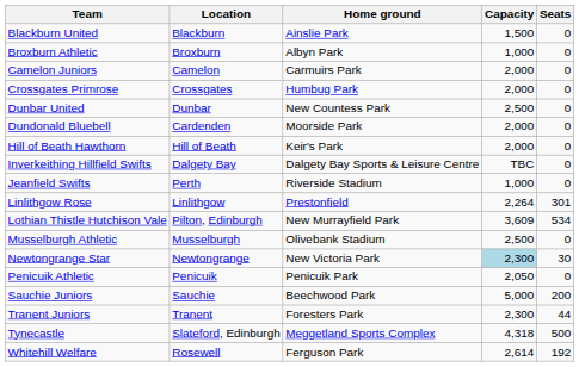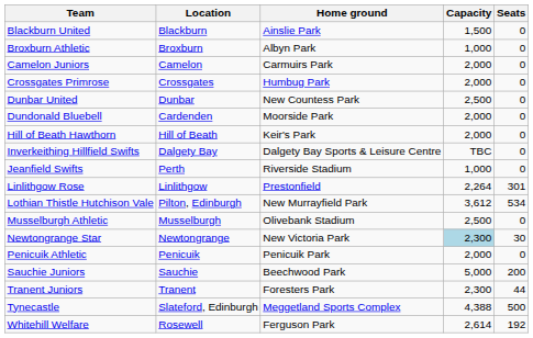Lothian Thistle Hutchison Vale | Capacity: 3,609 -> 3,612
Penicuik Athletic | Capacity: 2,050 -> 2,000
Tynecastle | Capacity: 4,318 -> 4,388
